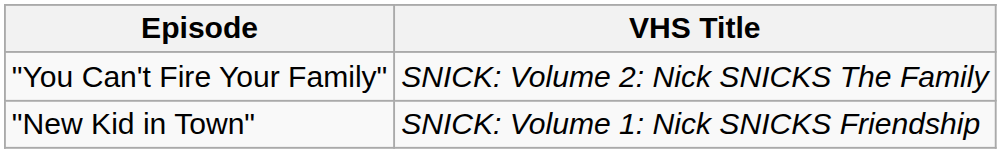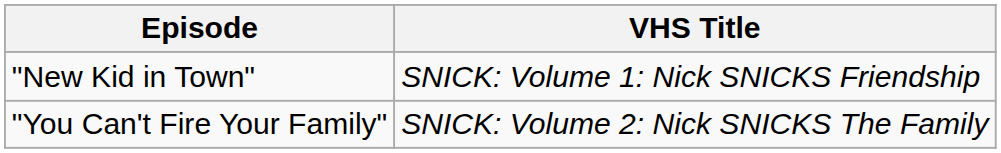rows swapped: "New Kid in Town" <-> "You Can't Fire Your Family"
